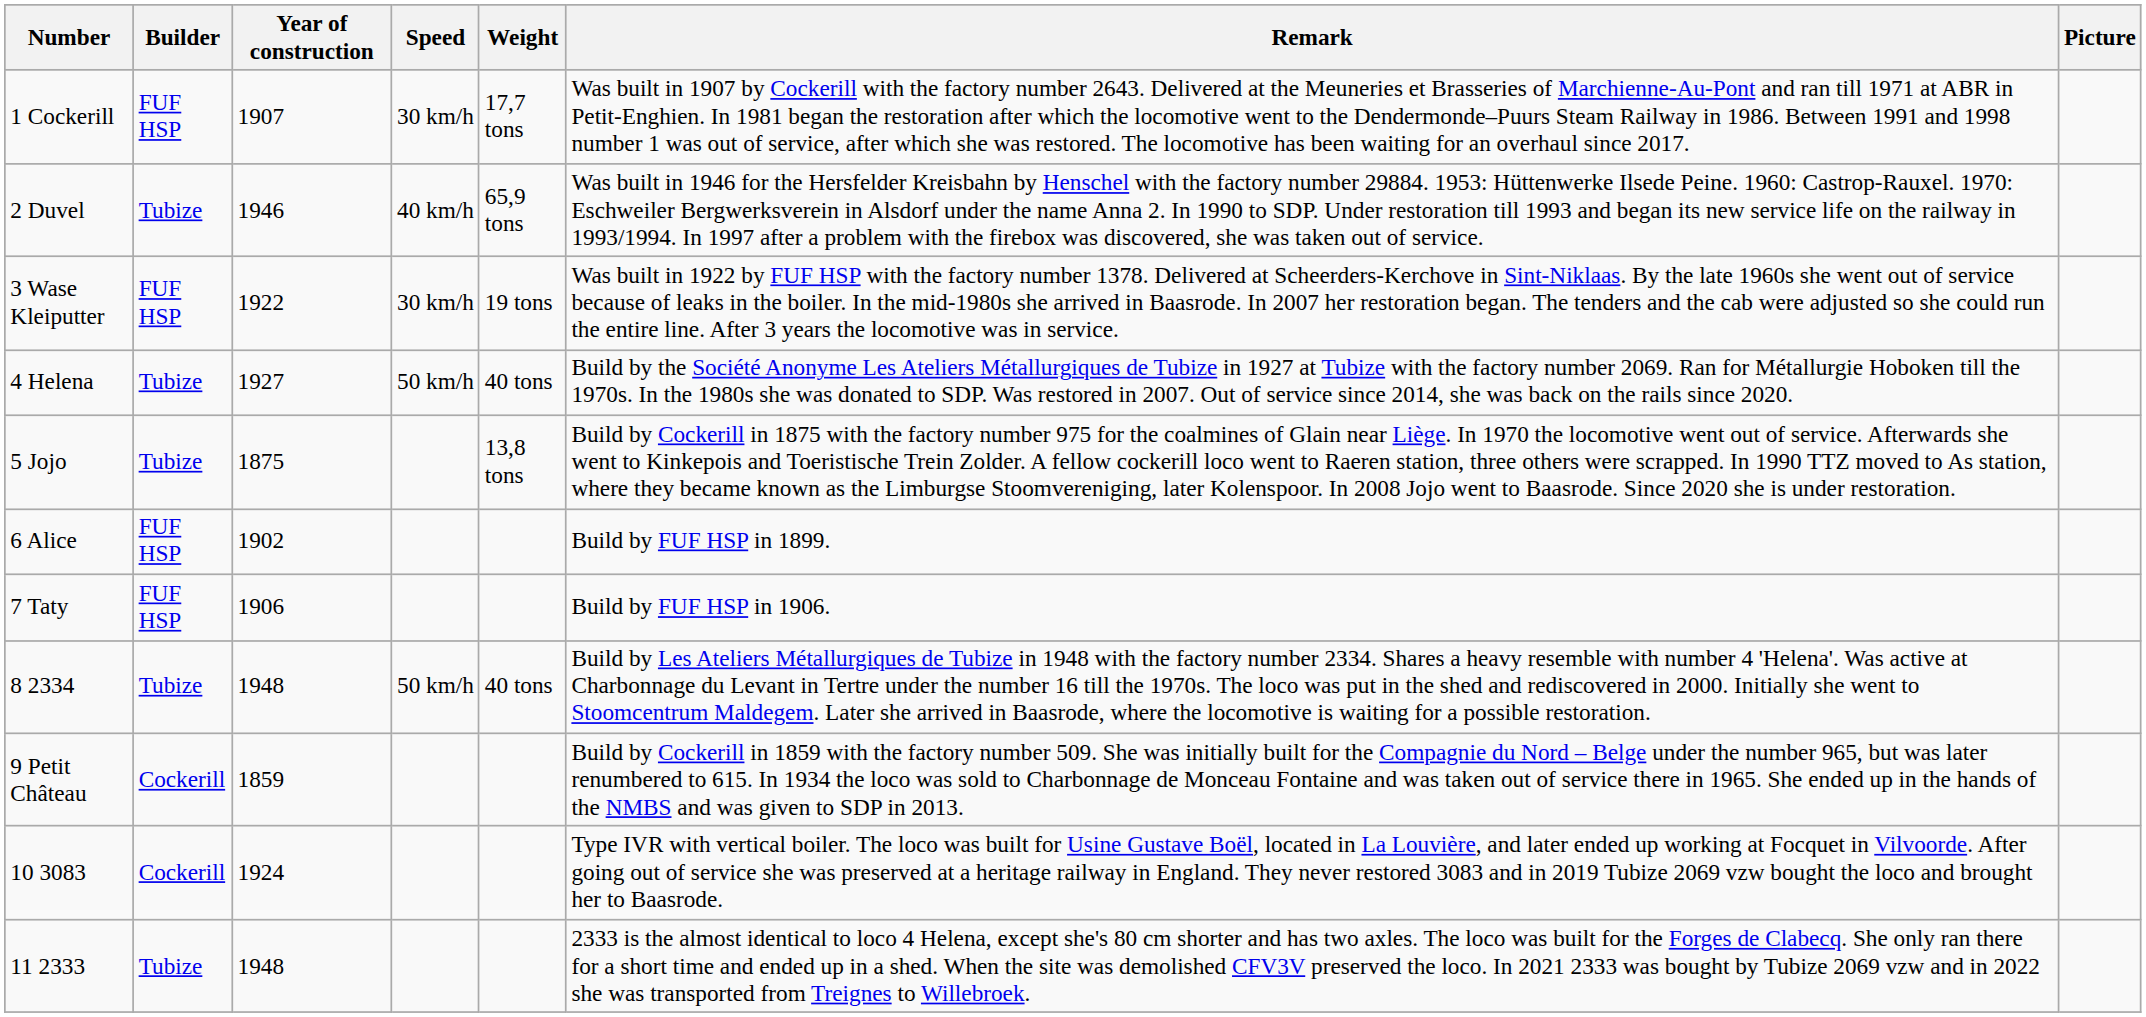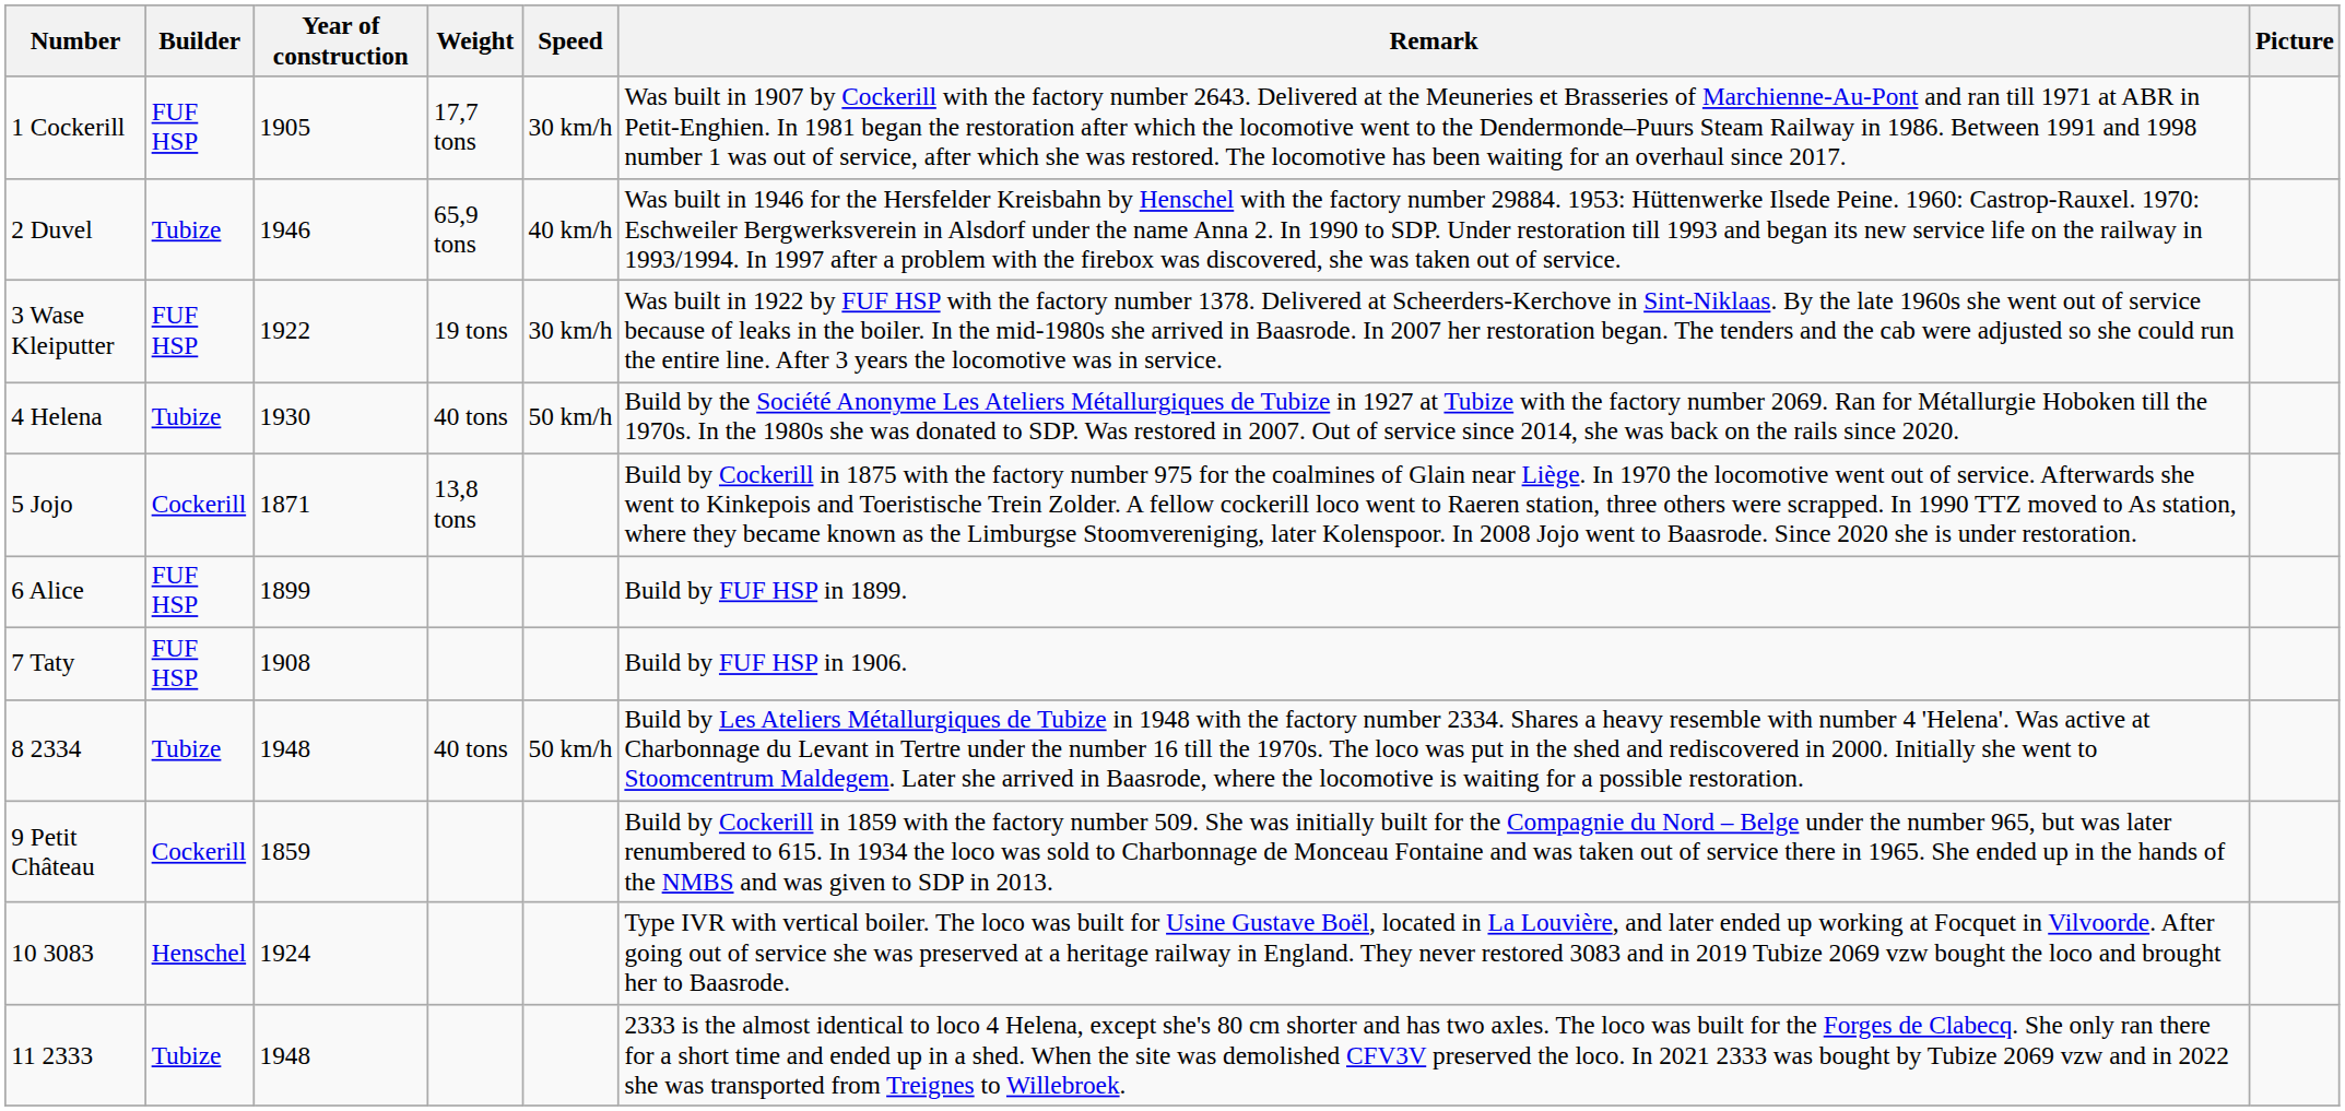columns swapped: Speed <-> Weight
1 Cockerill | Year of construction: 1907 -> 1905
4 Helena | Year of construction: 1927 -> 1930
5 Jojo | Builder: Tubize -> Cockerill
5 Jojo | Year of construction: 1875 -> 1871
6 Alice | Year of construction: 1902 -> 1899
7 Taty | Year of construction: 1906 -> 1908
10 3083 | Builder: Cockerill -> Henschel
